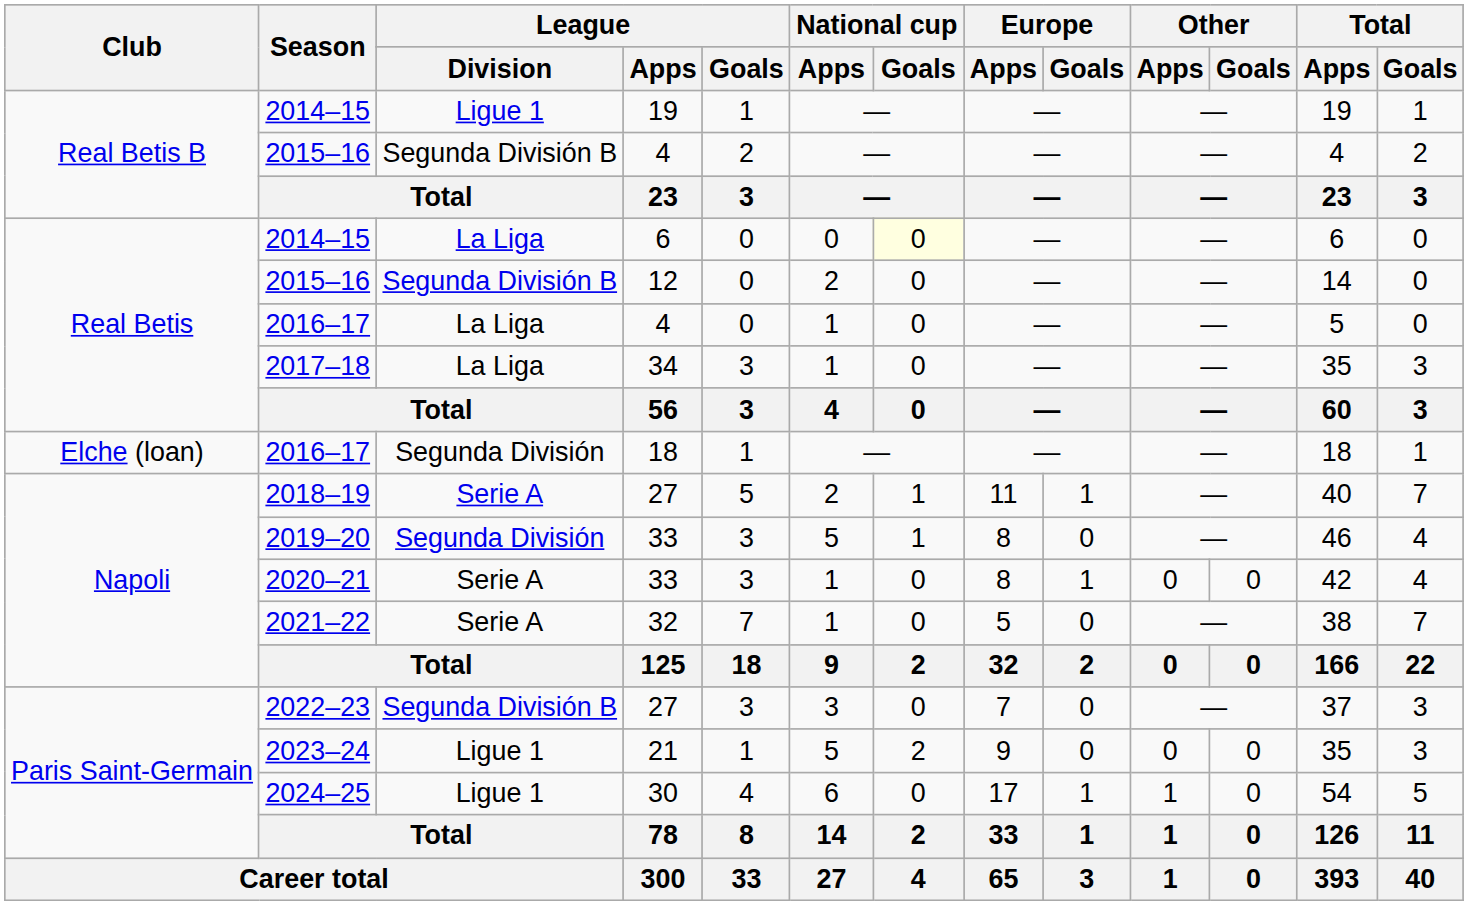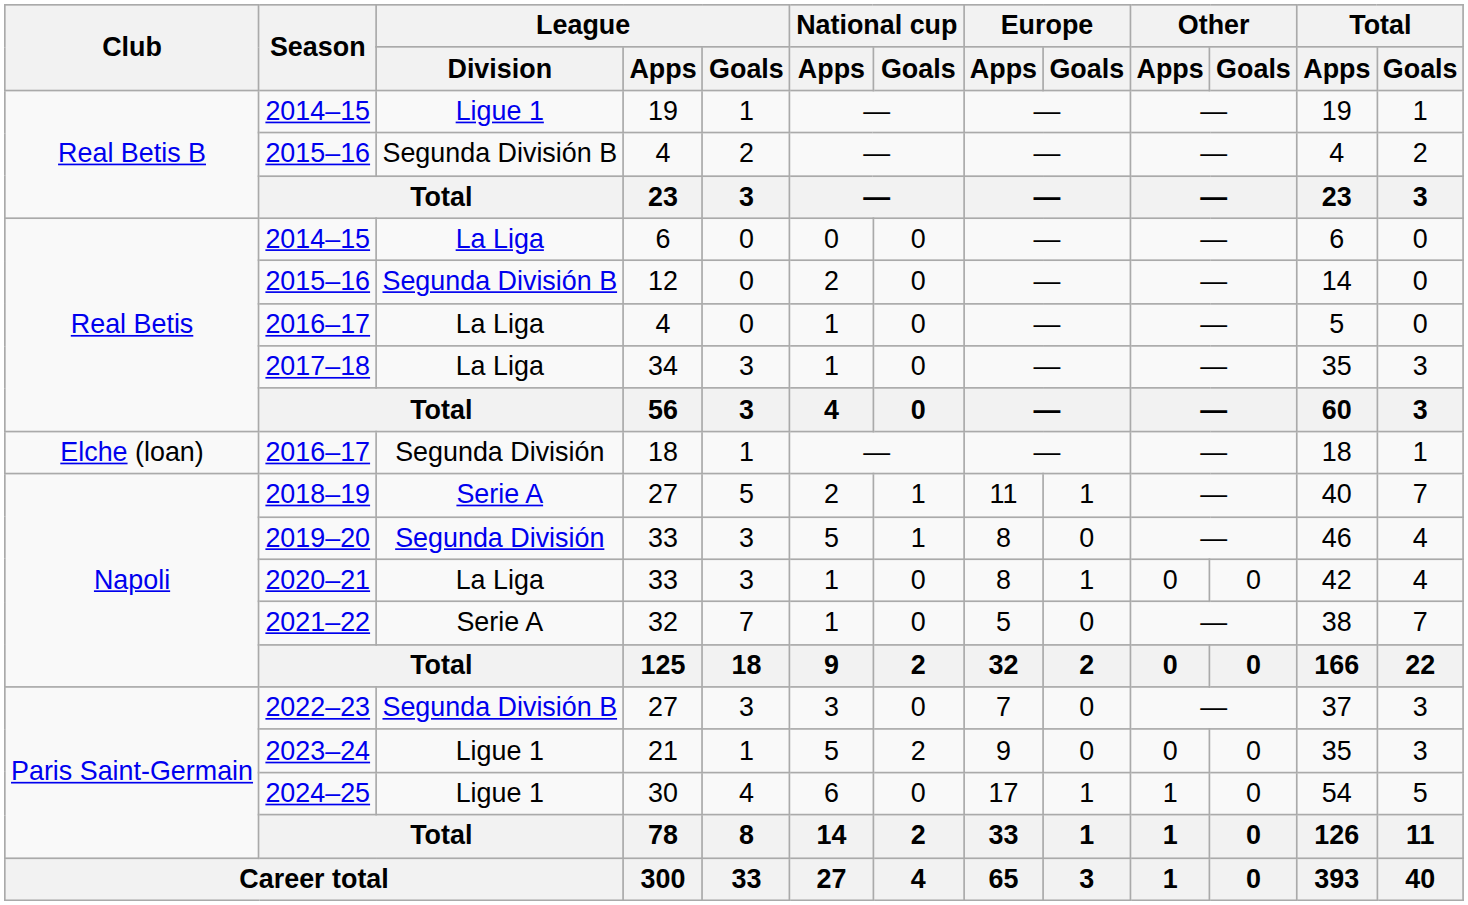2014–15 / 6 | National cup / Goals: lightyellow background -> no background
2020–21 | League / Division: Serie A -> La Liga
